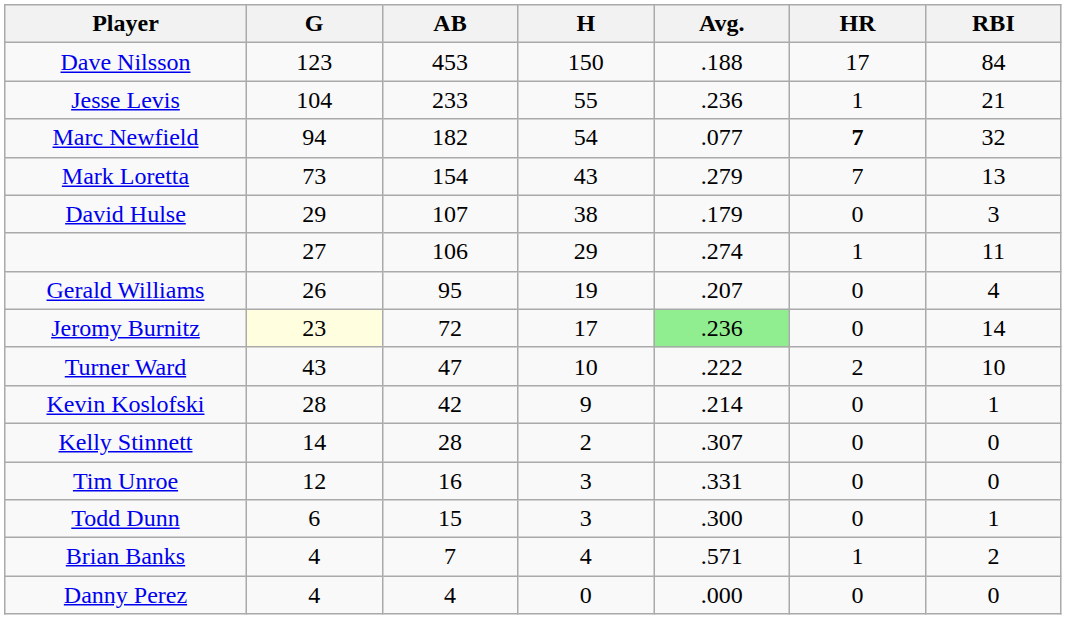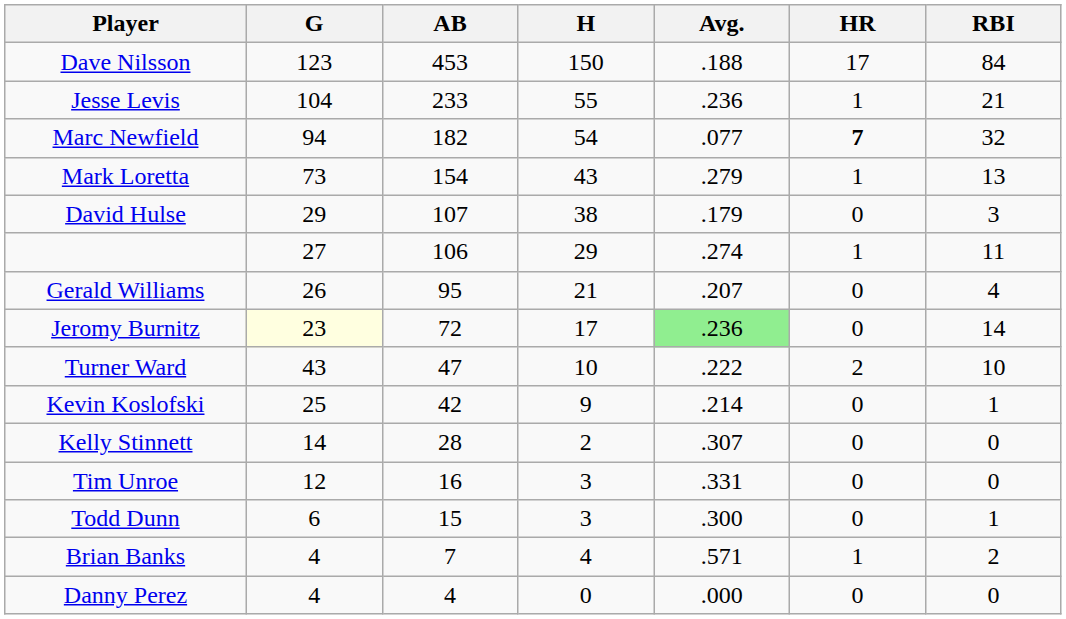Mark Loretta | HR: 7 -> 1
Gerald Williams | H: 19 -> 21
Kevin Koslofski | G: 28 -> 25
